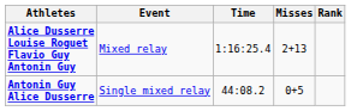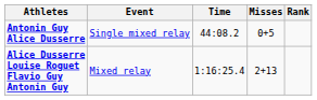rows swapped: Antonin Guy Alice Dusserre <-> Alice Dusserre Louise Roguet Flavio Guy Antonin Guy
